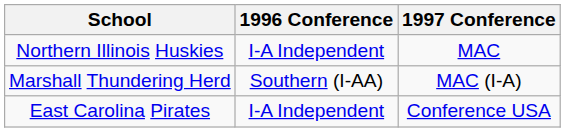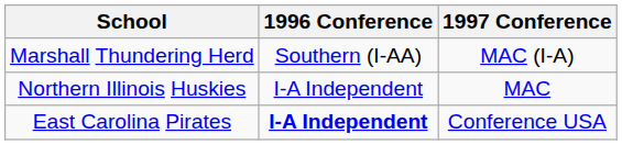rows swapped: Marshall Thundering Herd <-> Northern Illinois Huskies
East Carolina Pirates | 1996 Conference: normal -> bold
